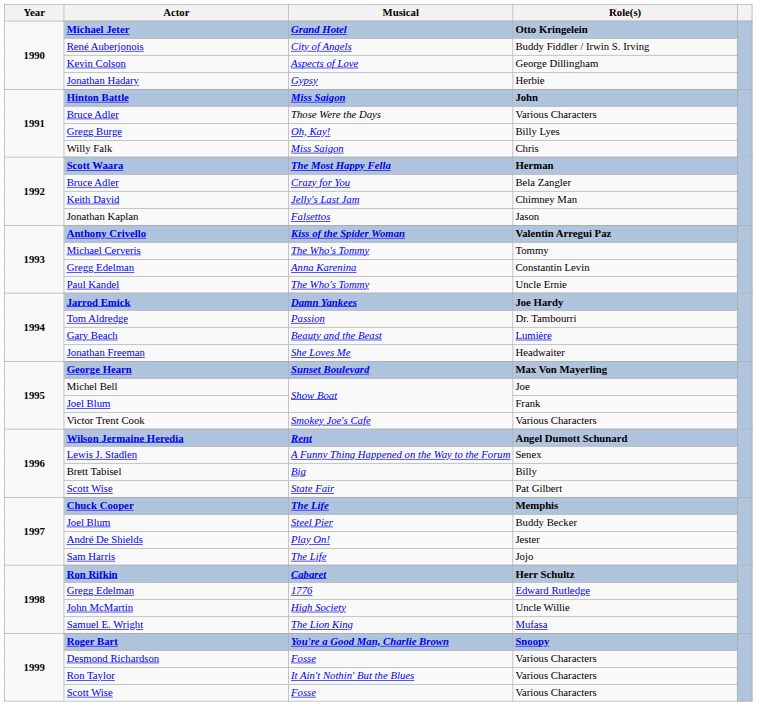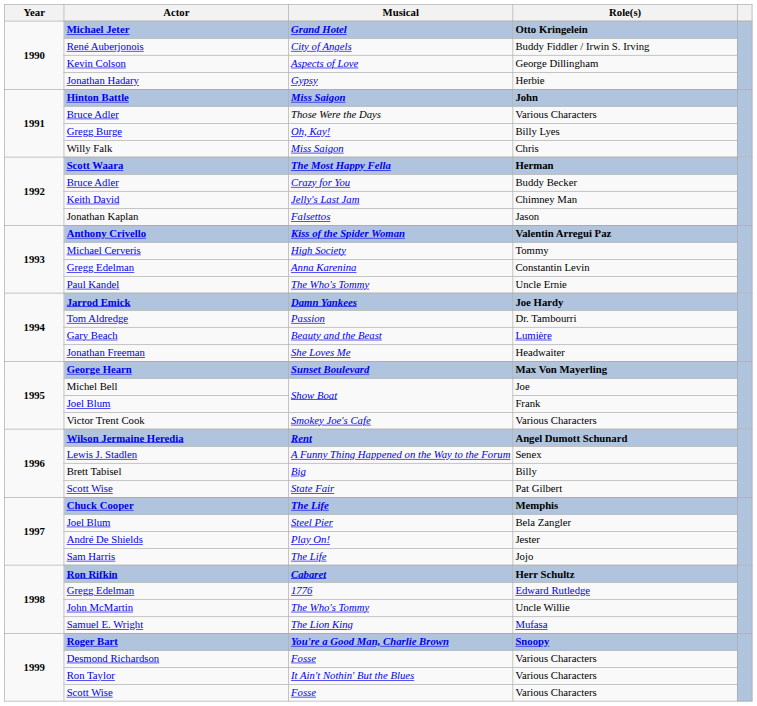1992 / Bruce Adler | Role(s): Bela Zangler -> Buddy Becker
Michael Cerveris | Musical: The Who's Tommy -> High Society
1997 / Joel Blum | Role(s): Buddy Becker -> Bela Zangler
John McMartin | Musical: High Society -> The Who's Tommy
